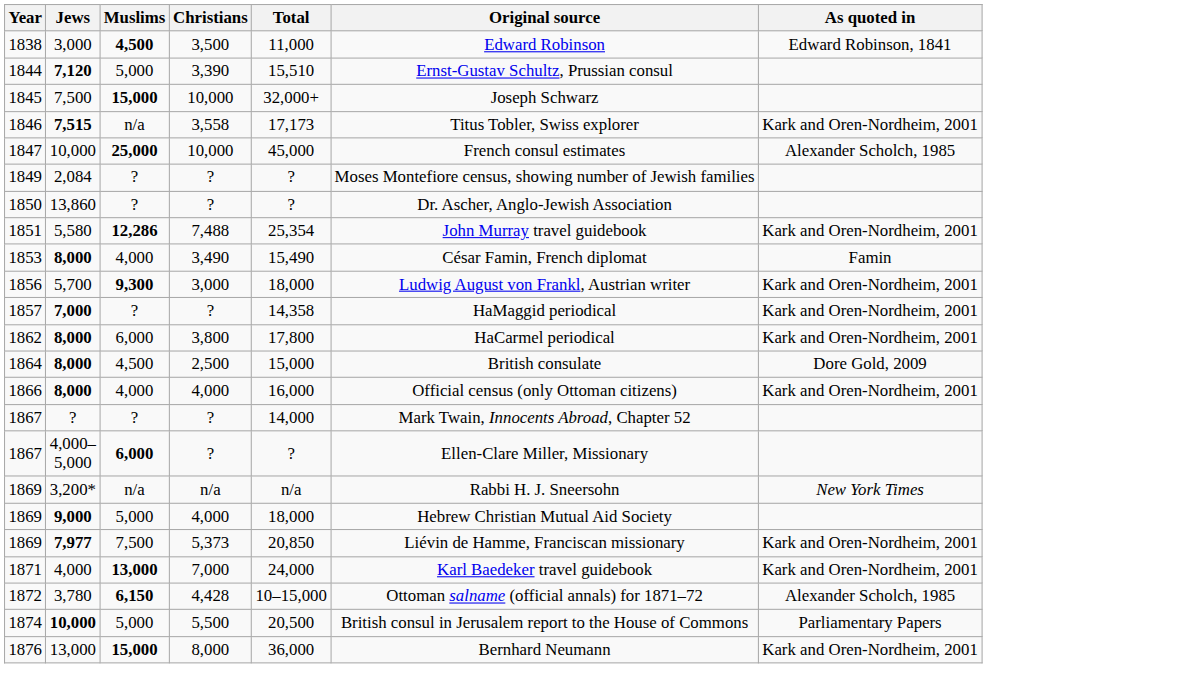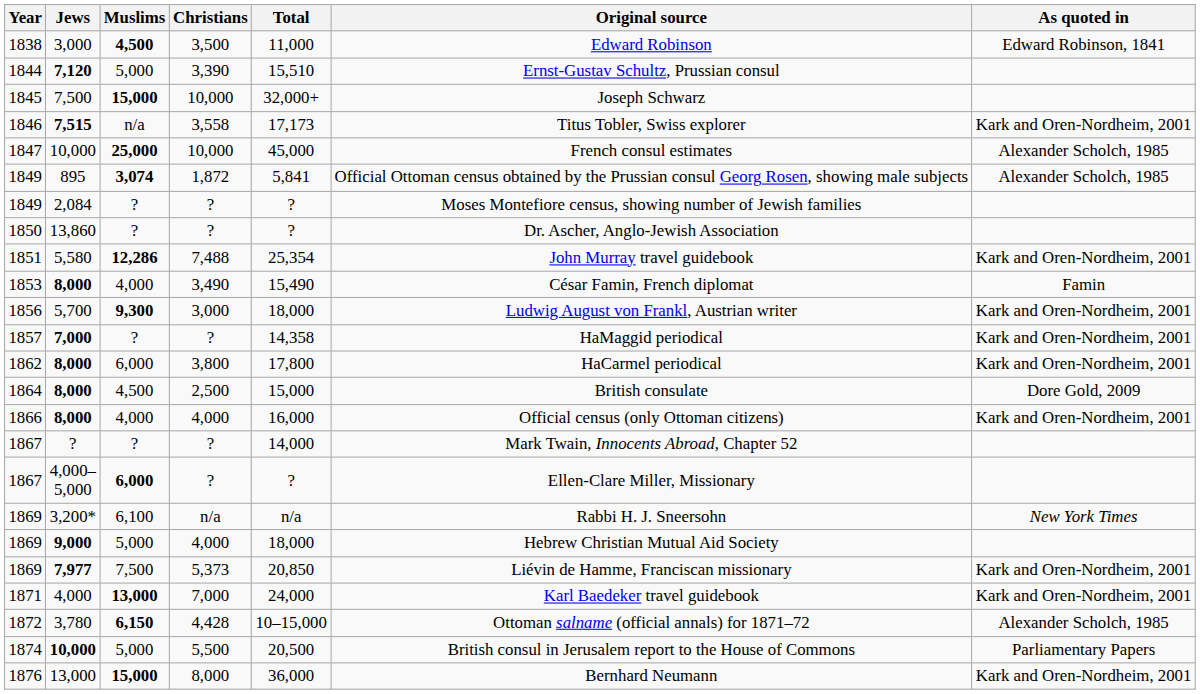+ row: 1849 | 895 | 3,074 | 1,872 | 5,841 | Official Ottoman census obtained by the Prussian consul Georg Rosen, showing male subjects | Alexander Scholch, 1985
1869 / 3,200* | Muslims: n/a -> 6,100
